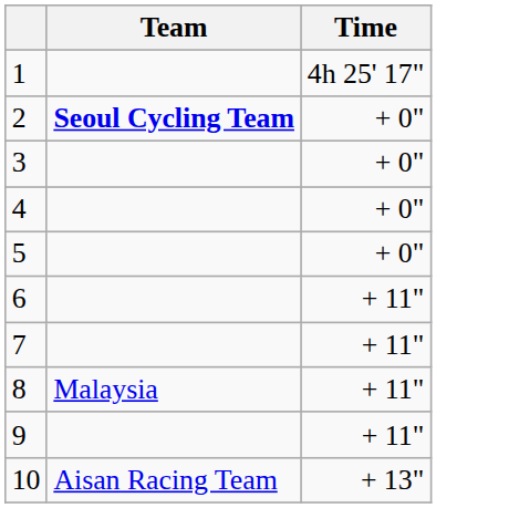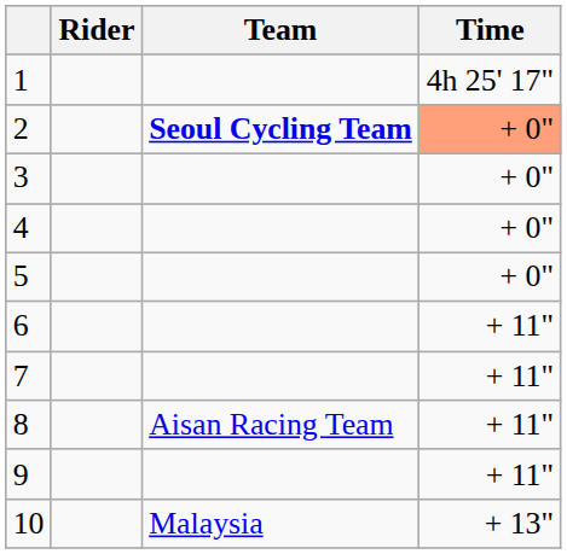+ column: Rider
2 | Time: no background -> lightsalmon background
8 | Team: Malaysia -> Aisan Racing Team
10 | Team: Aisan Racing Team -> Malaysia
